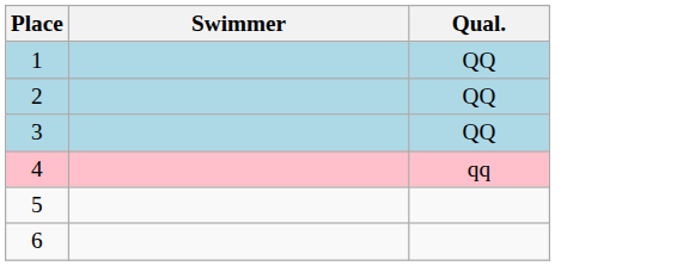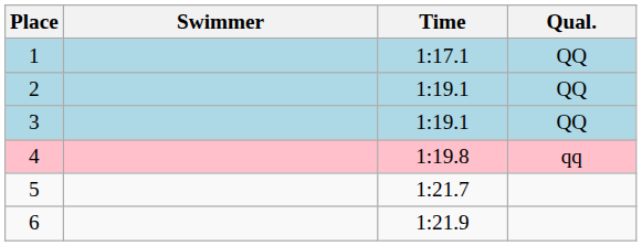+ column: Time | 1:17.1 | 1:19.1 | 1:19.1 | 1:19.8 | 1:21.7 | 1:21.9
